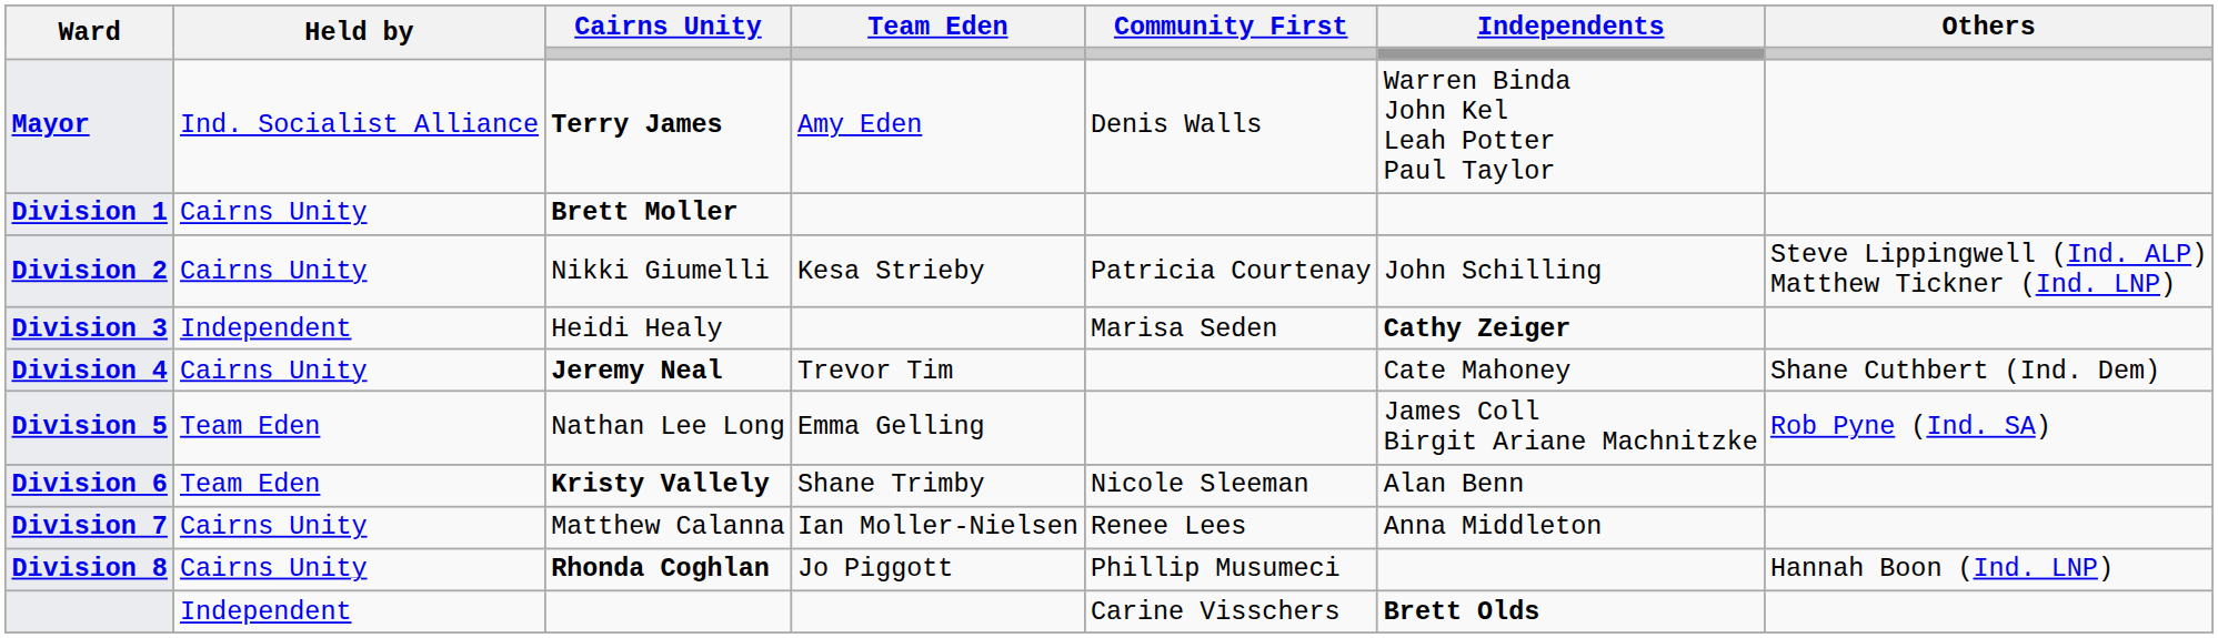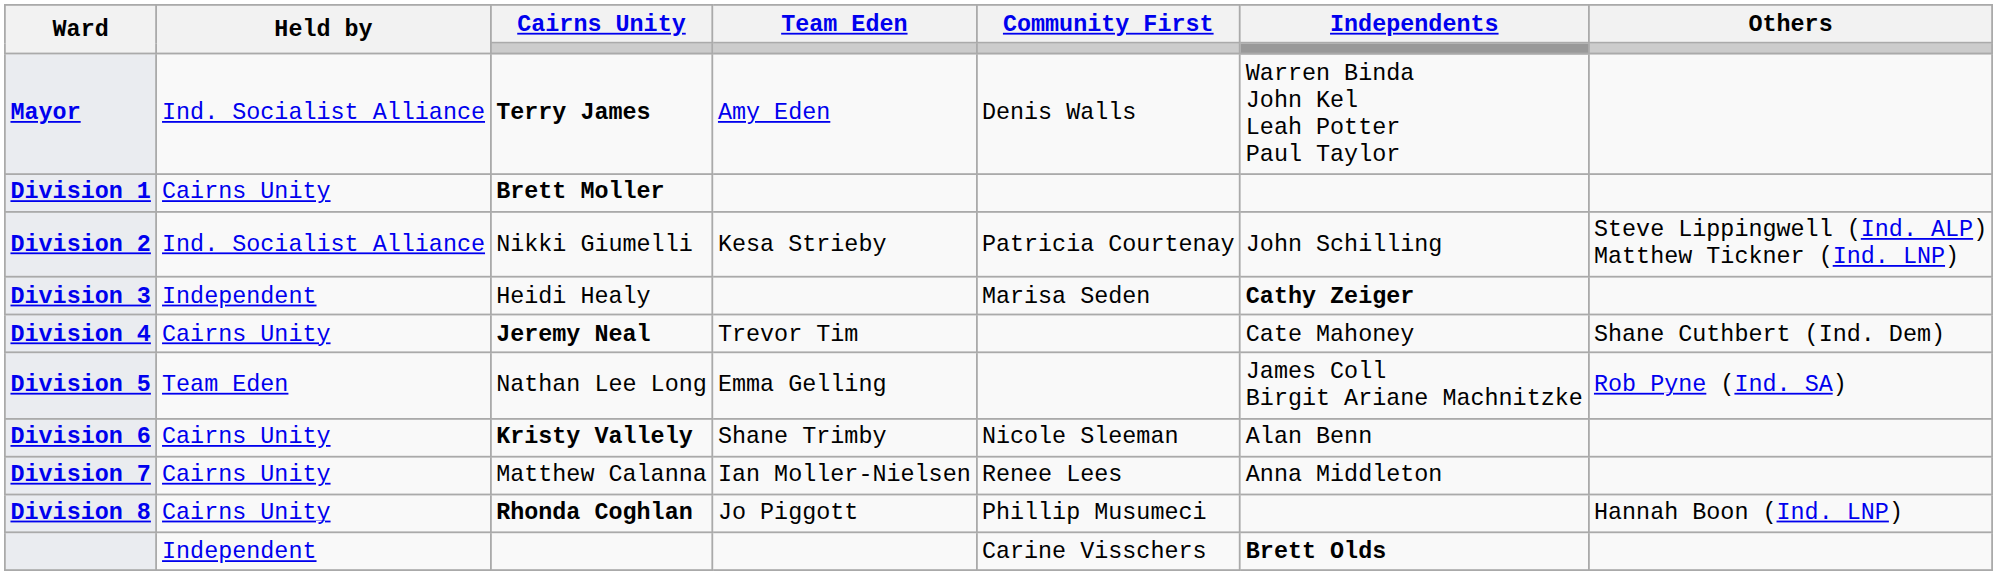Division 2 | Held by: Cairns Unity -> Ind. Socialist Alliance
Division 6 | Held by: Team Eden -> Cairns Unity
